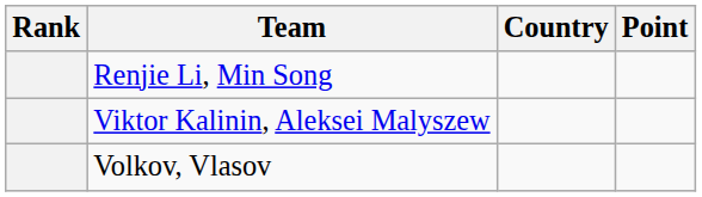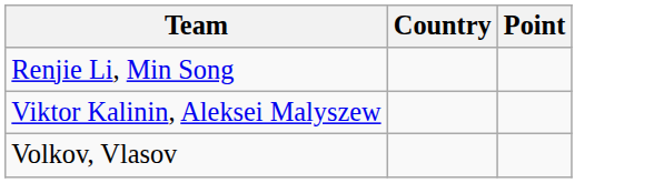- column: Rank
